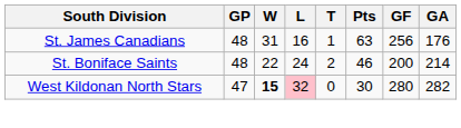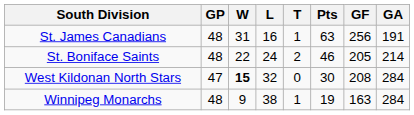St. James Canadians | GA: 176 -> 191
St. Boniface Saints | GF: 200 -> 205
West Kildonan North Stars | L: pink background -> no background
West Kildonan North Stars | GF: 280 -> 208
West Kildonan North Stars | GA: 282 -> 284
+ row: Winnipeg Monarchs | 48 | 9 | 38 | 1 | 19 | 163 | 284
